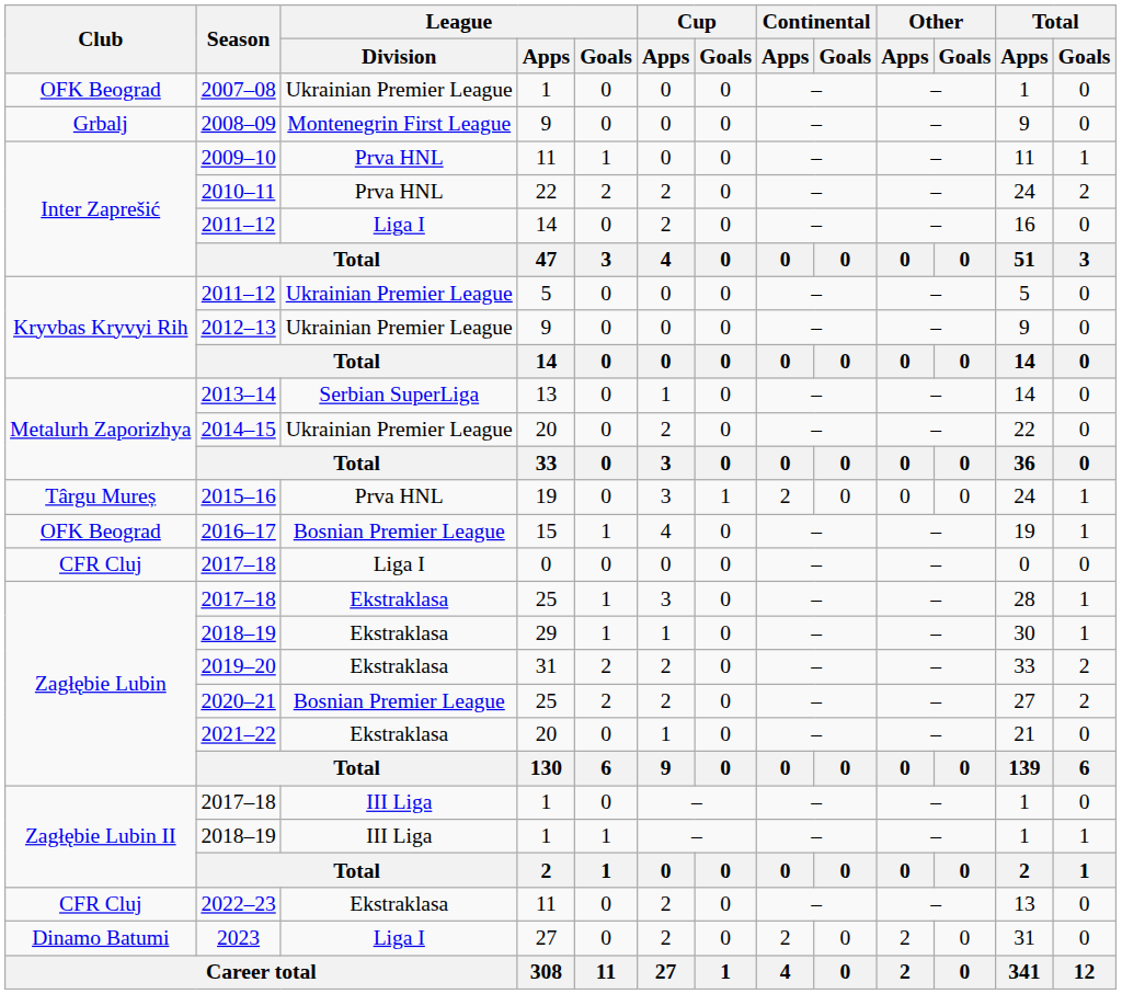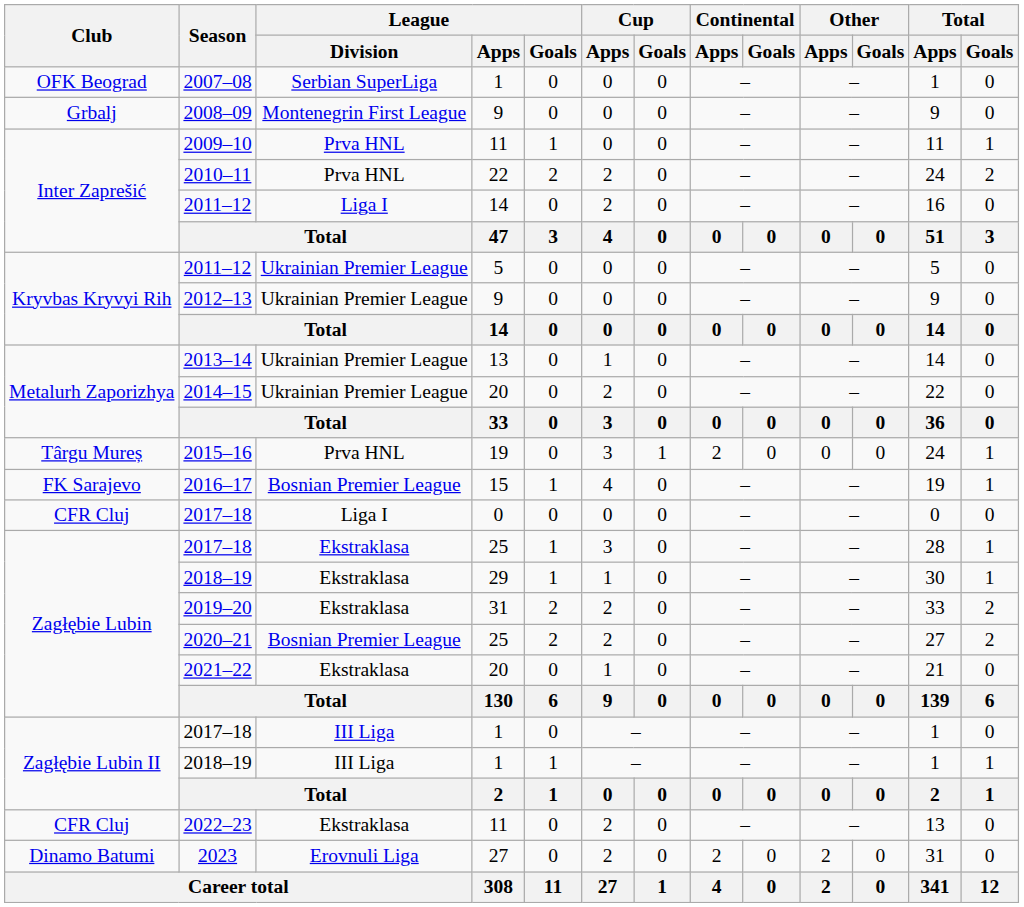2007–08 | League / Division: Ukrainian Premier League -> Serbian SuperLiga
2013–14 | League / Division: Serbian SuperLiga -> Ukrainian Premier League
2016–17 | Club: OFK Beograd -> FK Sarajevo
2023 | League / Division: Liga I -> Erovnuli Liga
